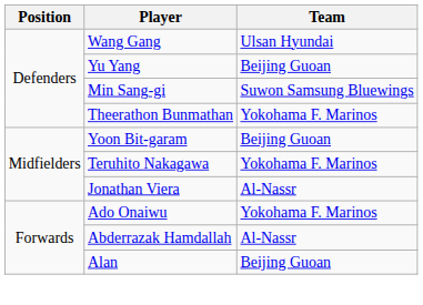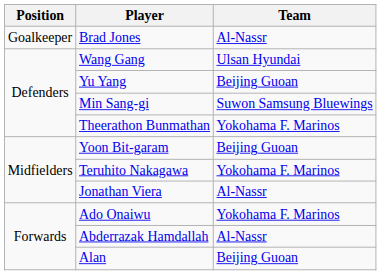+ row: Goalkeeper | Brad Jones | Al-Nassr
